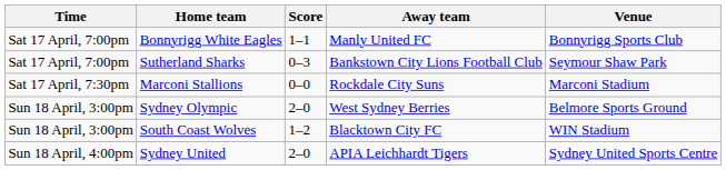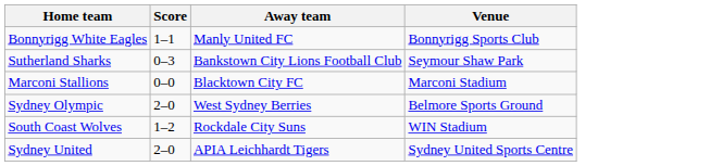- column: Time | Sat 17 April, 7:00pm | Sat 17 April, 7:00pm | Sat 17 April, 7:30pm | Sun 18 April, 3:00pm | Sun 18 April, 3:00pm | Sun 18 April, 4:00pm
Marconi Stallions | Away team: Rockdale City Suns -> Blacktown City FC
South Coast Wolves | Away team: Blacktown City FC -> Rockdale City Suns
